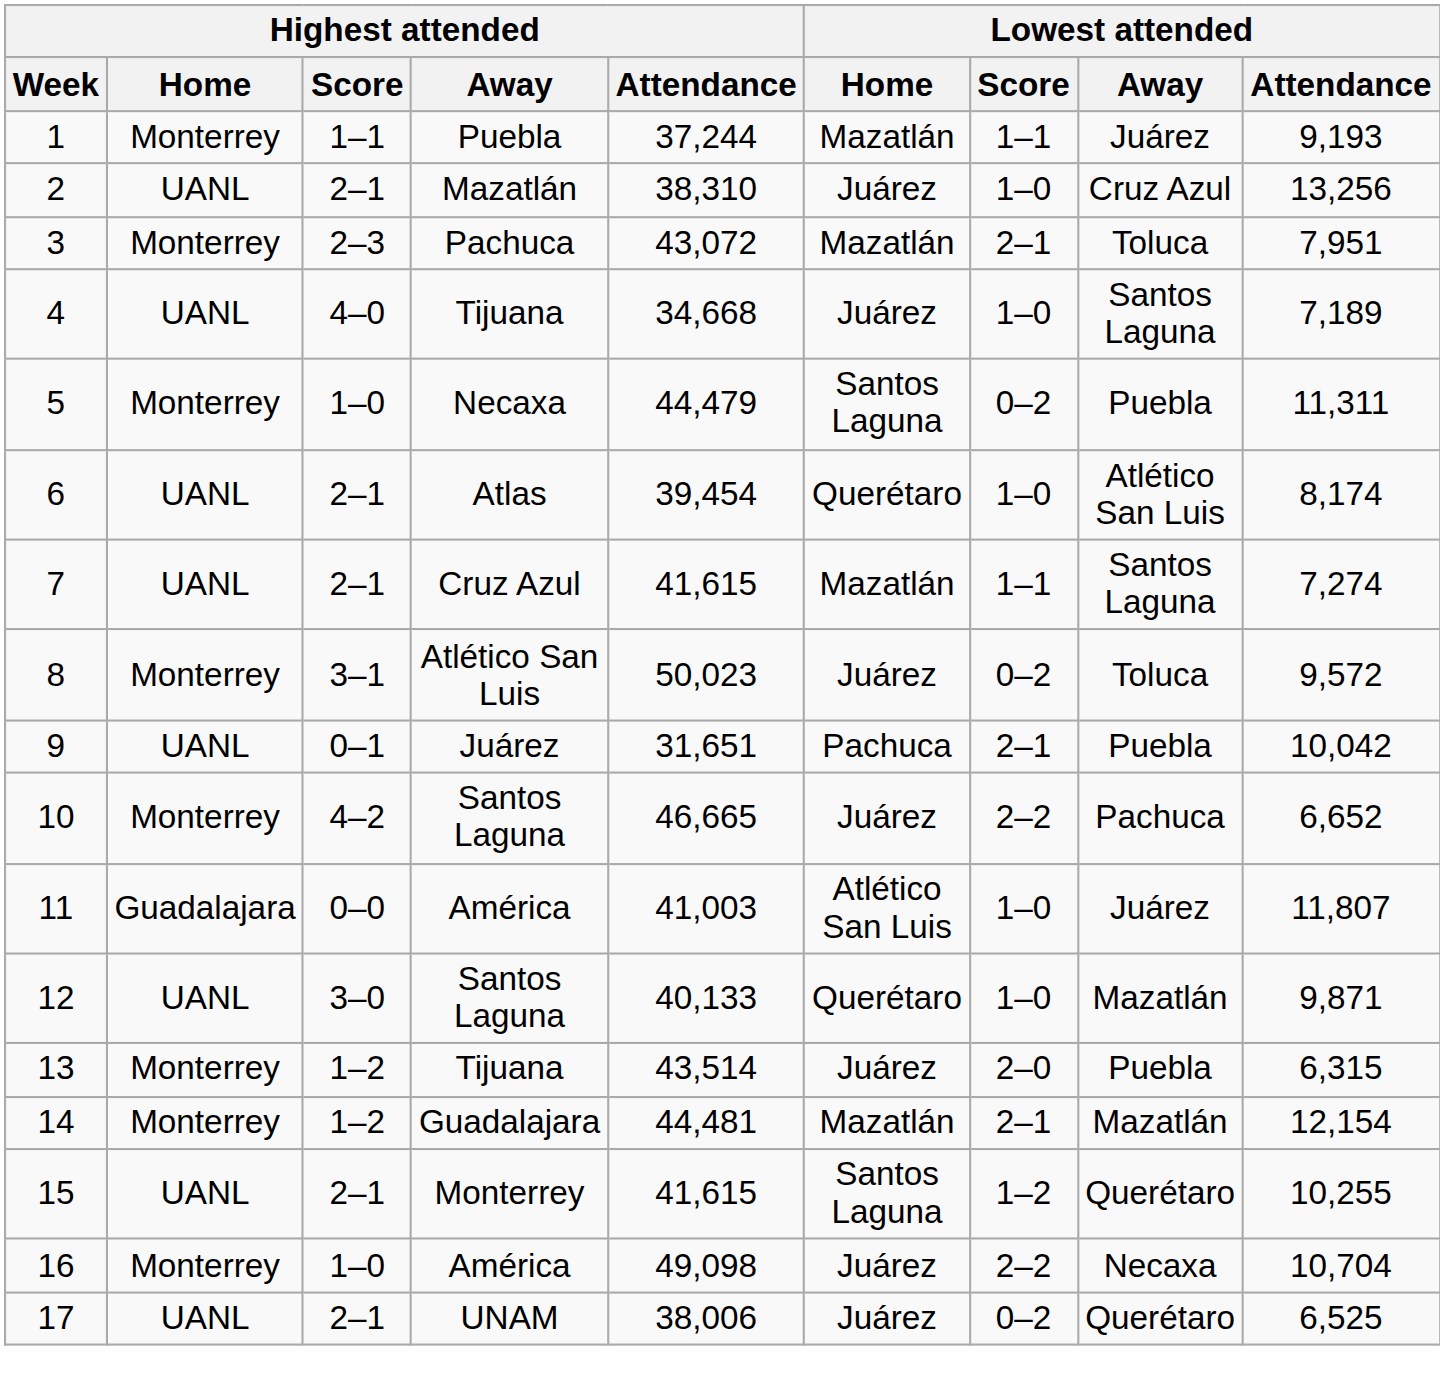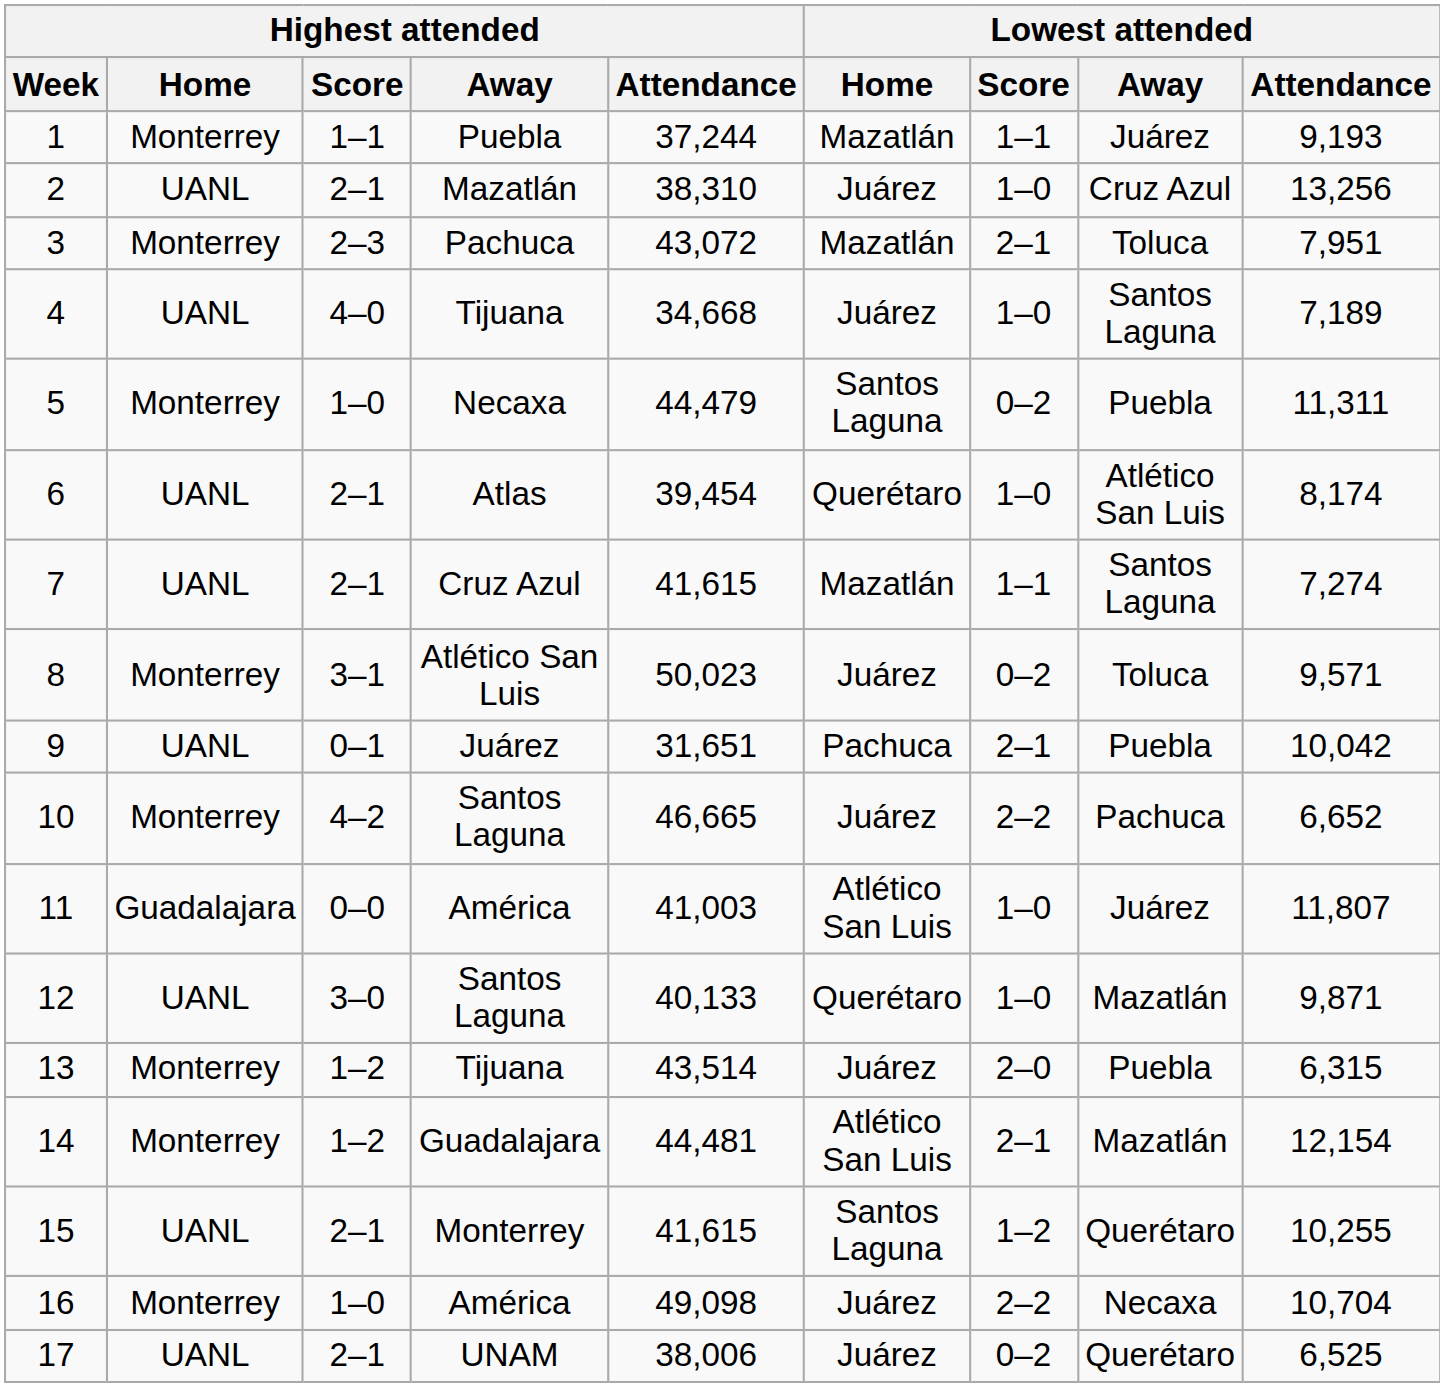8 | Lowest attended / Attendance: 9,572 -> 9,571
14 | Lowest attended / Home: Mazatlán -> Atlético San Luis
